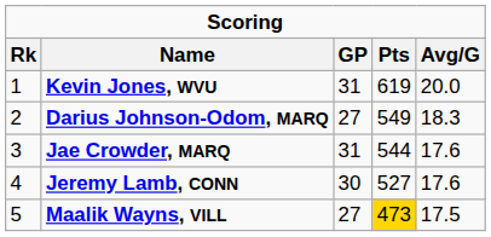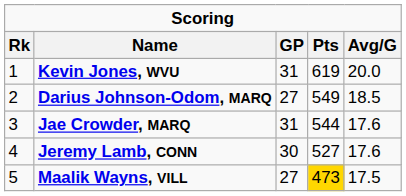Darius Johnson-Odom, MARQ | Avg/G: 18.3 -> 18.5
